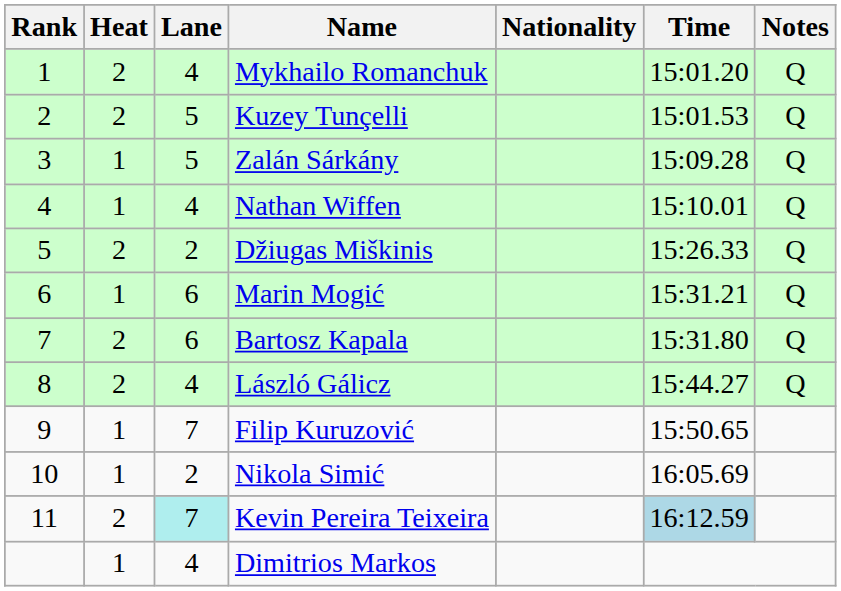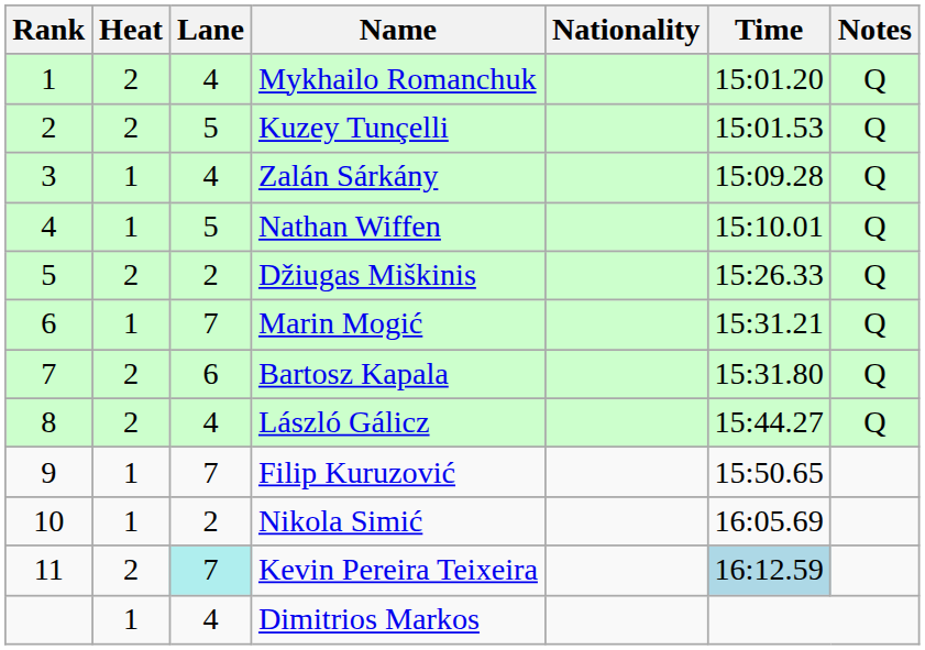Zalán Sárkány | Lane: 5 -> 4
Nathan Wiffen | Lane: 4 -> 5
Marin Mogić | Lane: 6 -> 7
